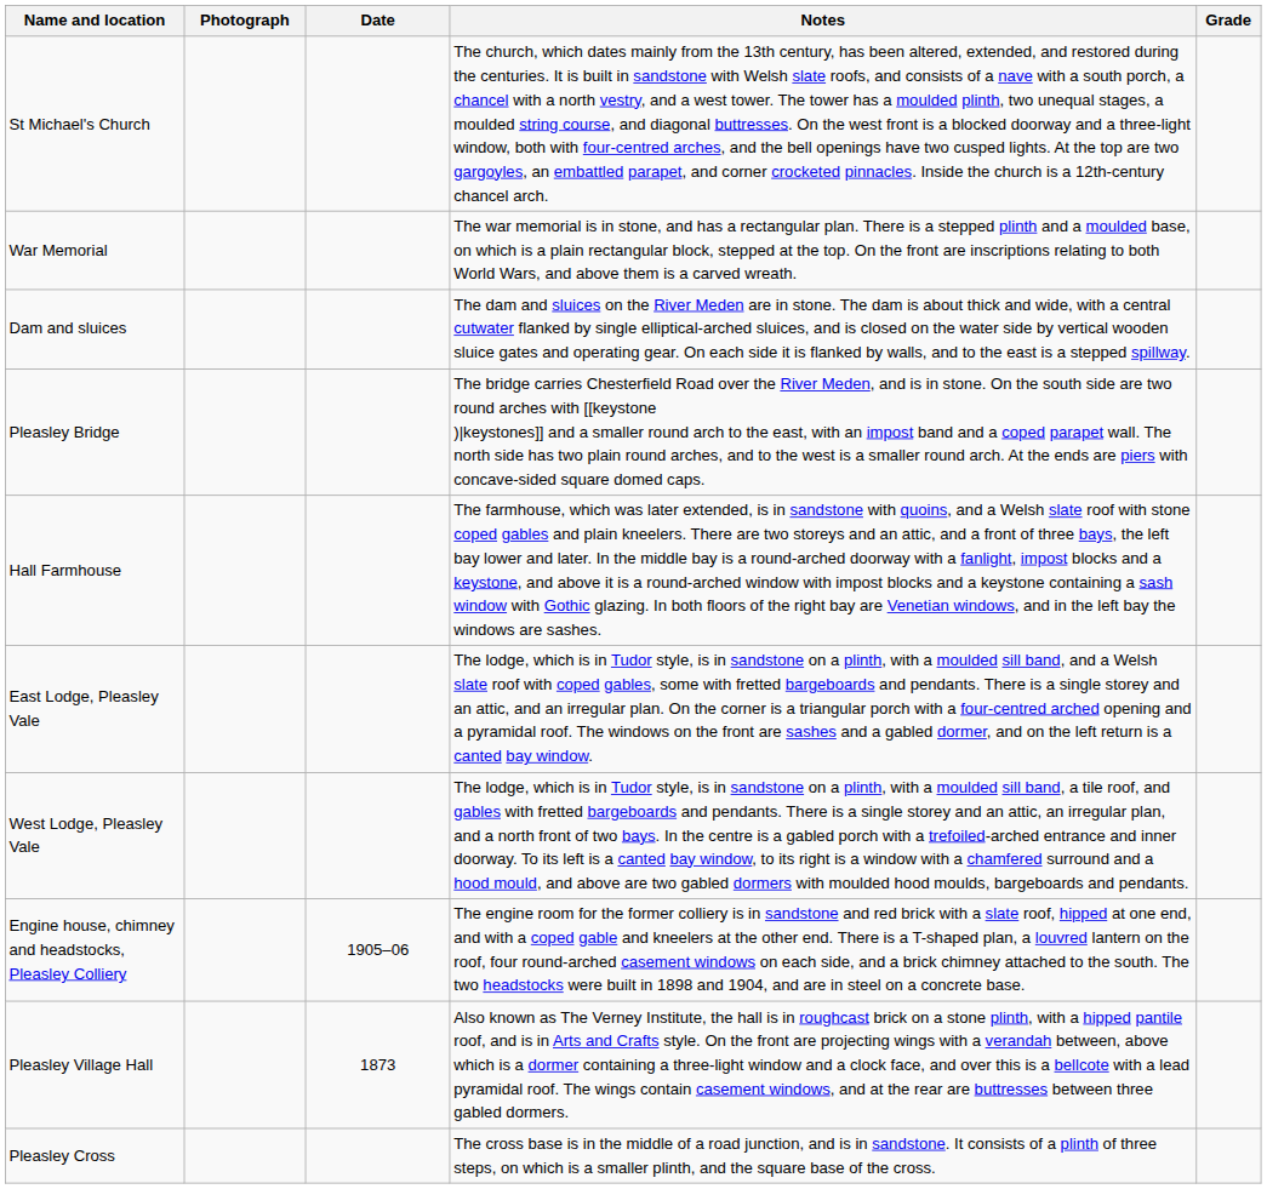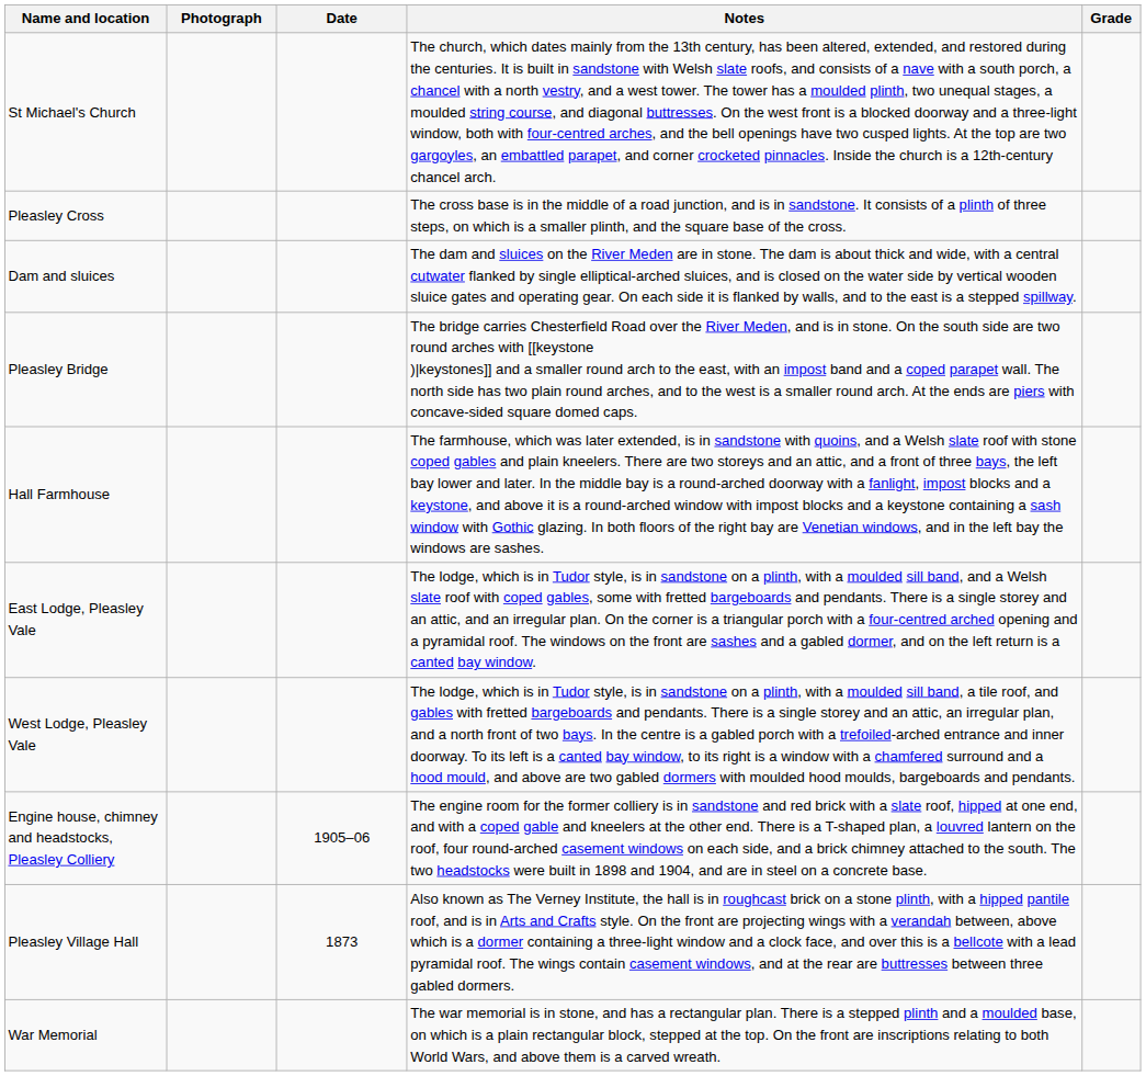rows swapped: Pleasley Cross <-> War Memorial
